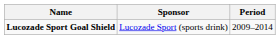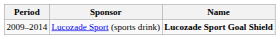columns swapped: Period <-> Name
